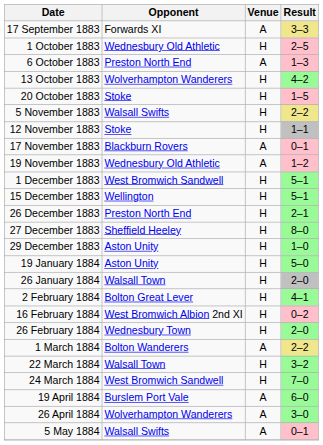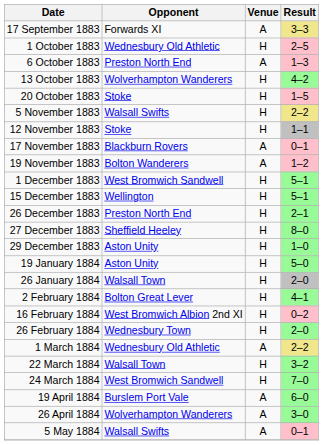19 November 1883 | Opponent: Wednesbury Old Athletic -> Bolton Wanderers
1 March 1884 | Opponent: Bolton Wanderers -> Wednesbury Old Athletic
